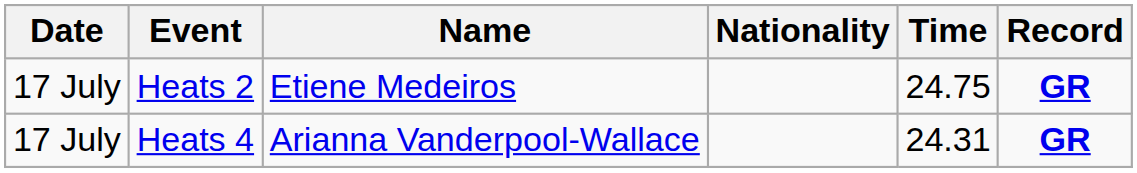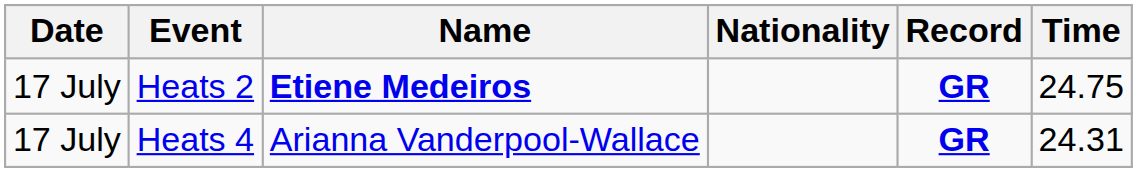columns swapped: Time <-> Record
Heats 2 | Name: normal -> bold
